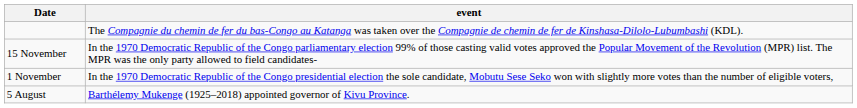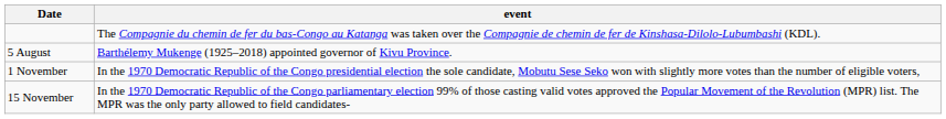rows swapped: 5 August <-> 15 November
